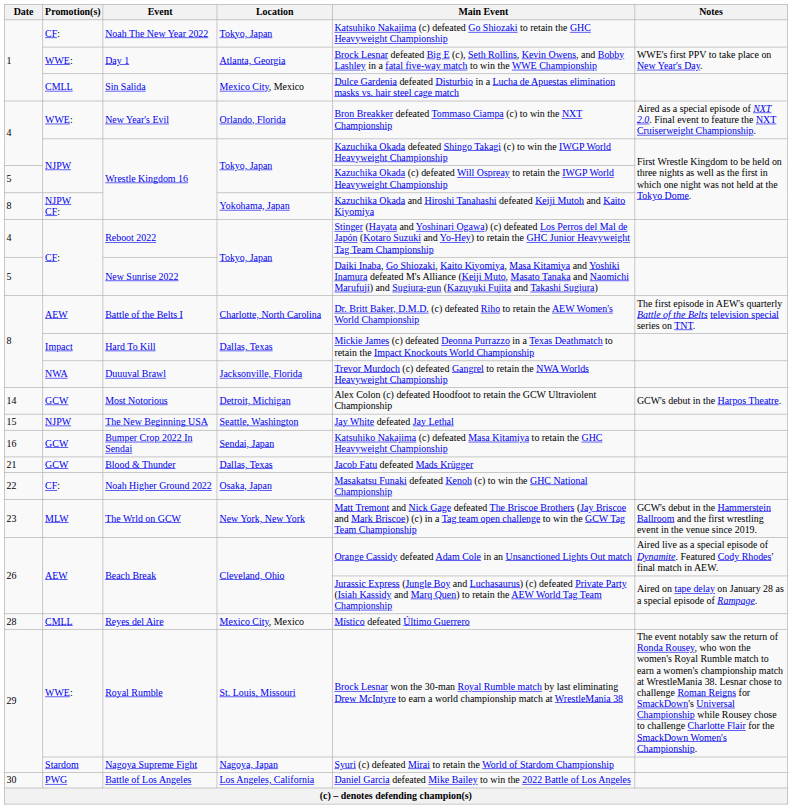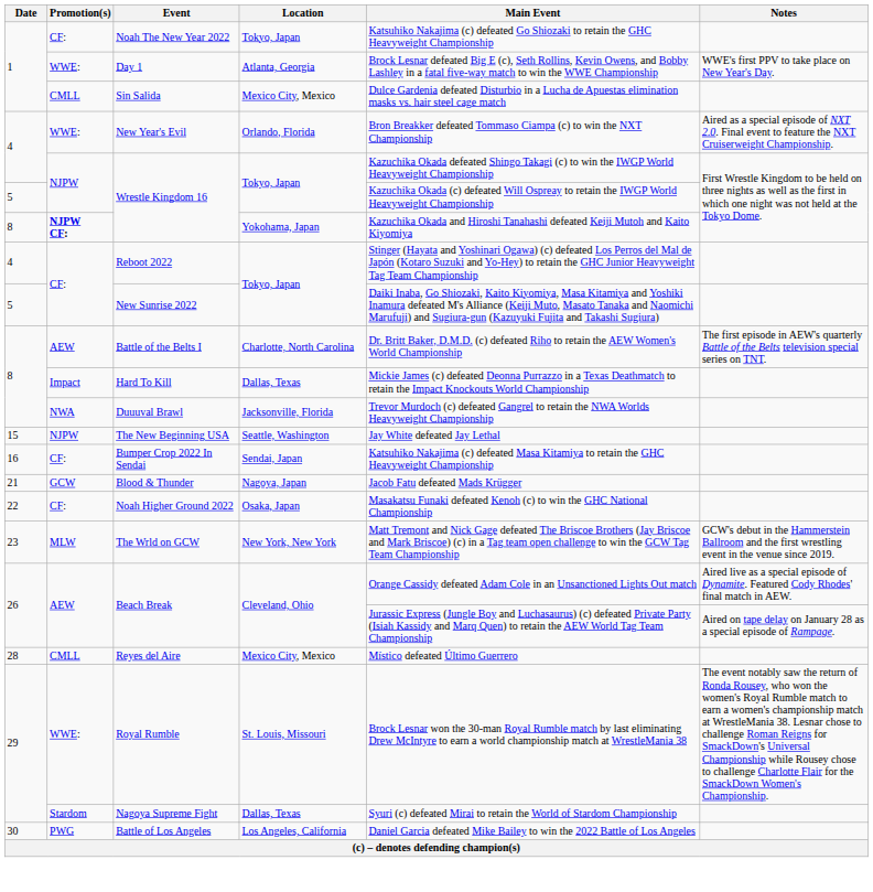8 / Wrestle Kingdom 16 | Promotion(s): normal -> bold
- row: 14 | GCW | Most Notorious | Detroit, Michigan | Alex Colon (c) defeated Hoodfoot to retain the GCW Ultraviolent Championship | GCW's debut in the Harpos Theatre.
Bumper Crop 2022 In Sendai | Promotion(s): GCW -> CF:
Blood & Thunder | Location: Dallas, Texas -> Nagoya, Japan
Nagoya Supreme Fight | Location: Nagoya, Japan -> Dallas, Texas
